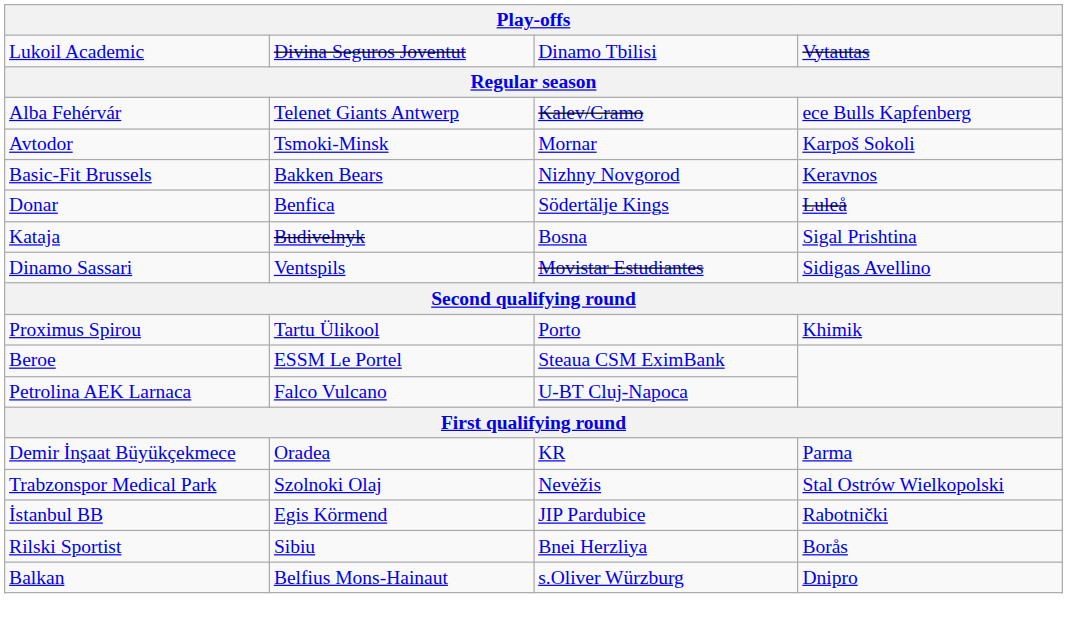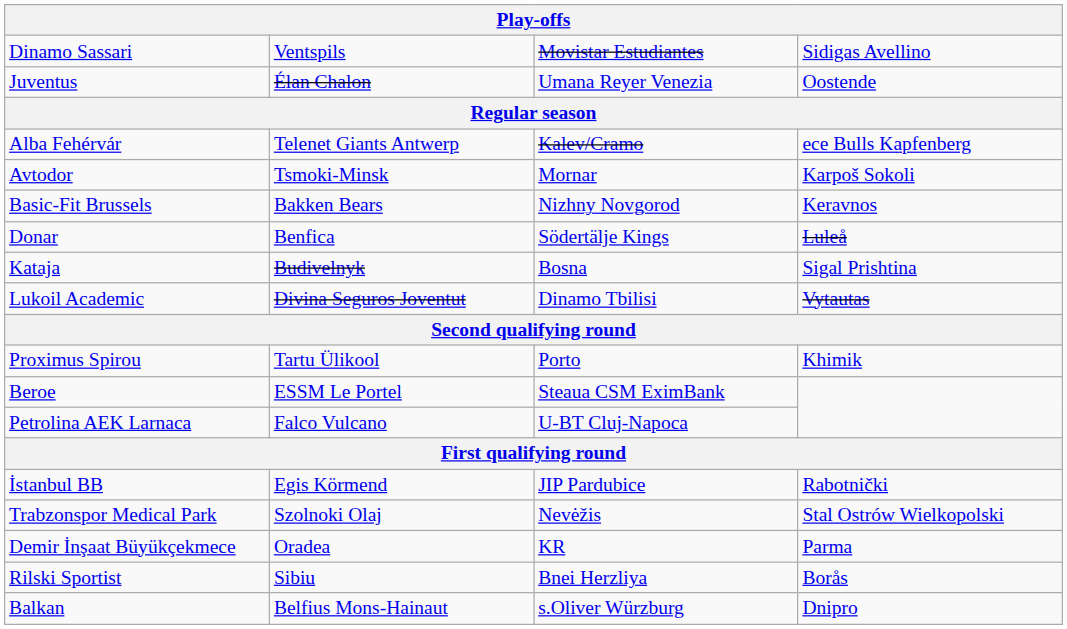rows swapped: Dinamo Sassari <-> Lukoil Academic
+ row: Juventus | Élan Chalon | Umana Reyer Venezia | Oostende
rows swapped: İstanbul BB <-> Demir İnşaat Büyükçekmece
